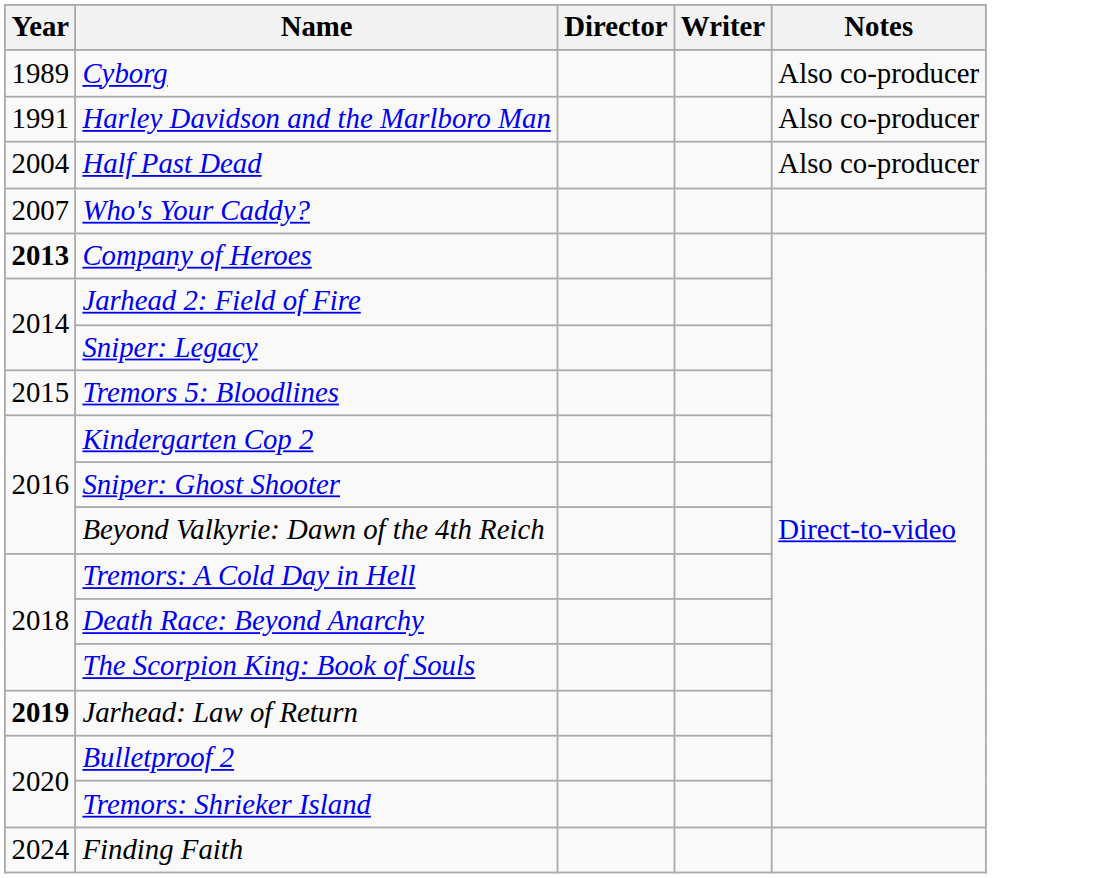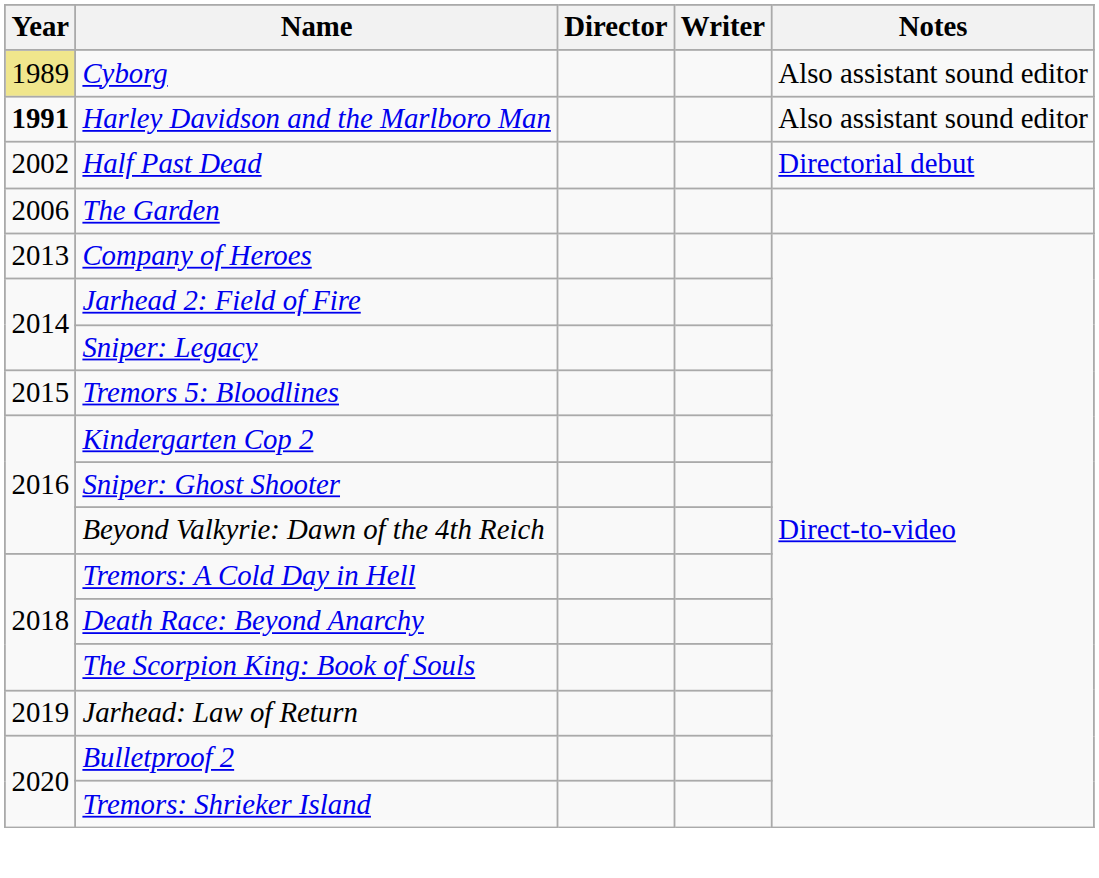Cyborg | Year: no background -> khaki background
Cyborg | Notes: Also co-producer -> Also assistant sound editor
Harley Davidson and the Marlboro Man | Year: normal -> bold
Harley Davidson and the Marlboro Man | Notes: Also co-producer -> Also assistant sound editor
Half Past Dead | Year: 2004 -> 2002
Half Past Dead | Notes: Also co-producer -> Directorial debut
+ row: 2006 | The Garden
- row: 2007 | Who's Your Caddy?
Company of Heroes | Year: bold -> normal
Jarhead: Law of Return | Year: bold -> normal
- row: 2024 | Finding Faith
